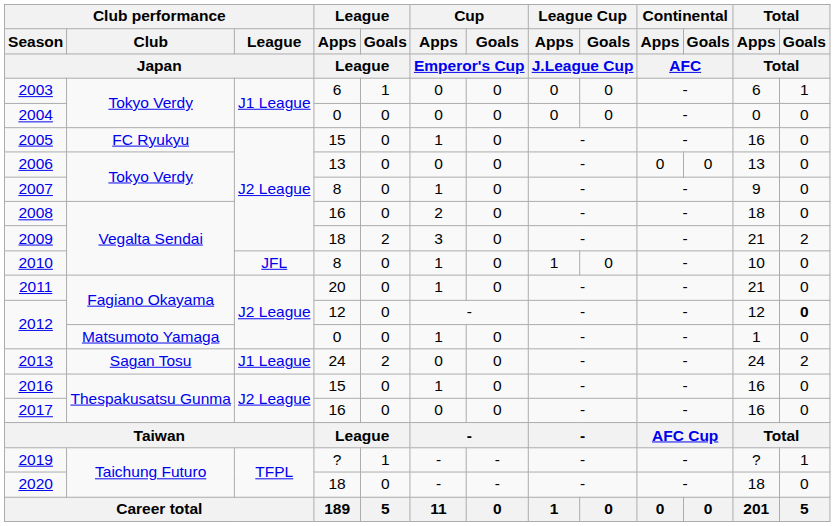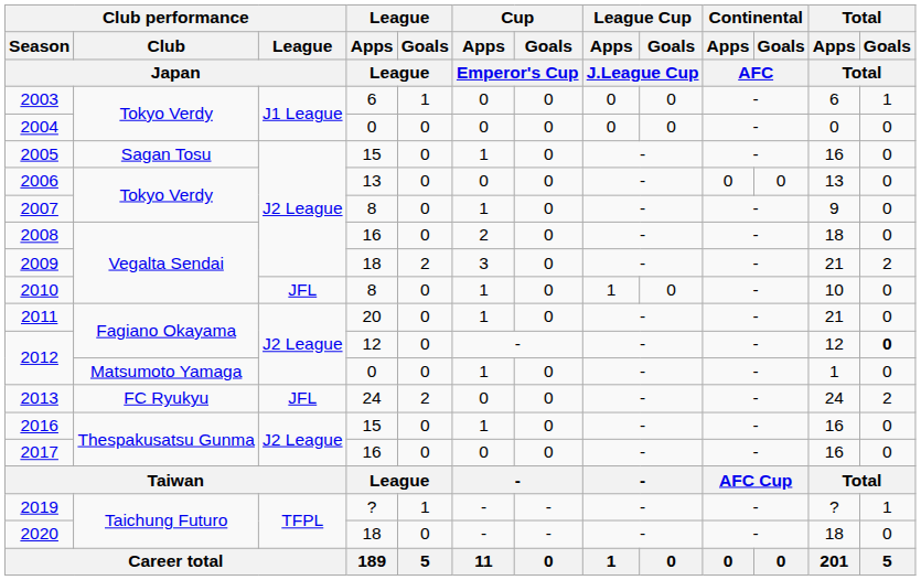2005 | Club performance / Club / Japan: FC Ryukyu -> Sagan Tosu
2013 | Club performance / Club / Japan: Sagan Tosu -> FC Ryukyu
2013 | Club performance / League / Japan: J1 League -> JFL
